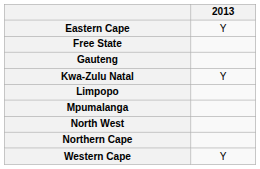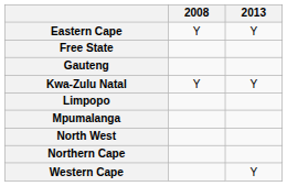+ column: 2008 | Y | Y
